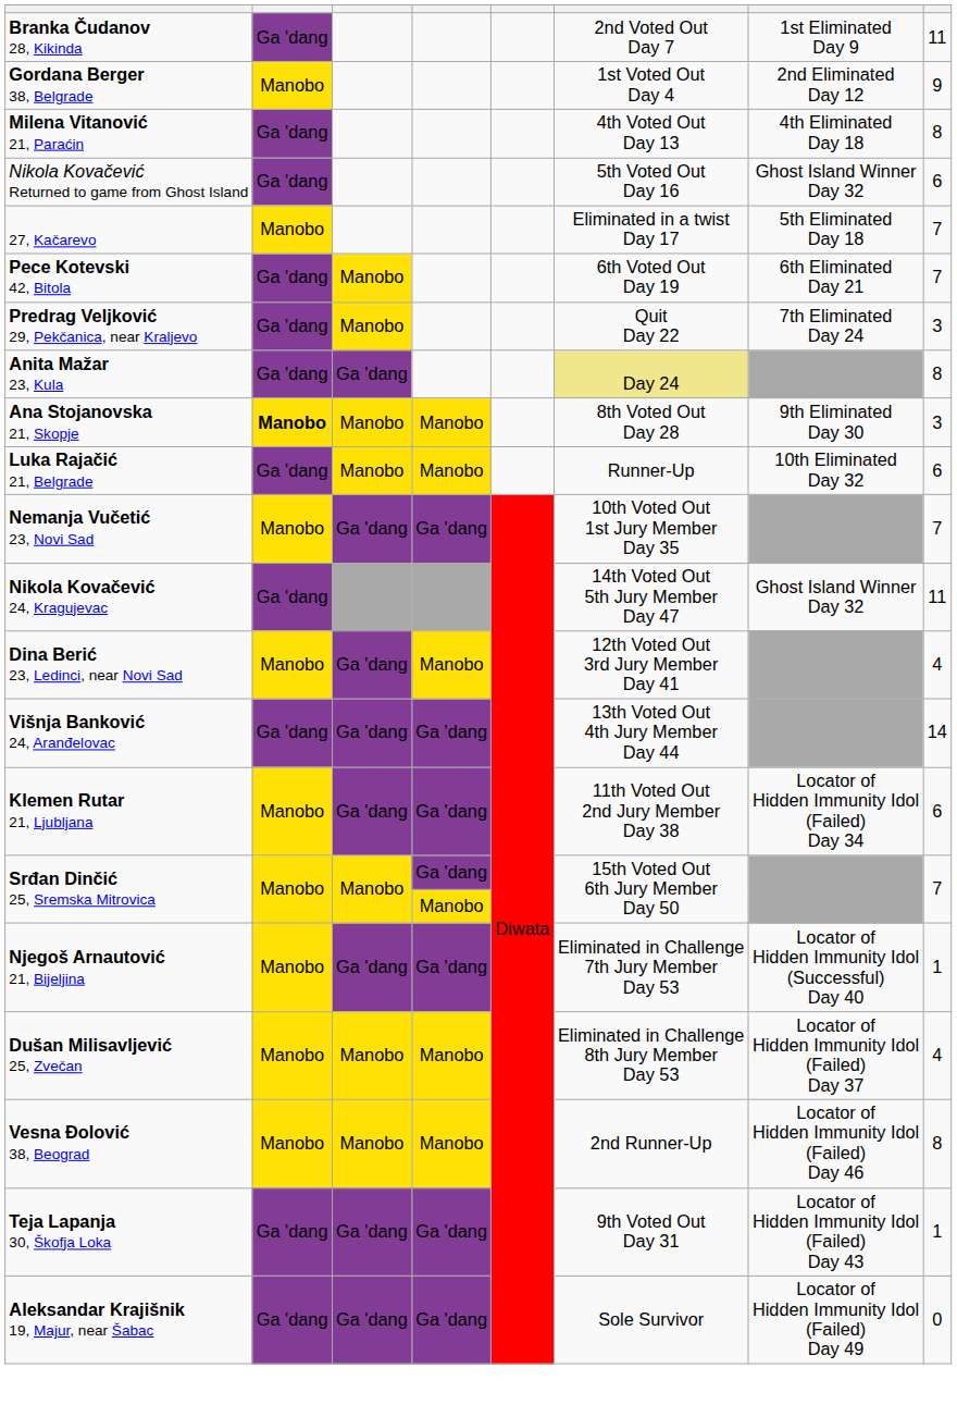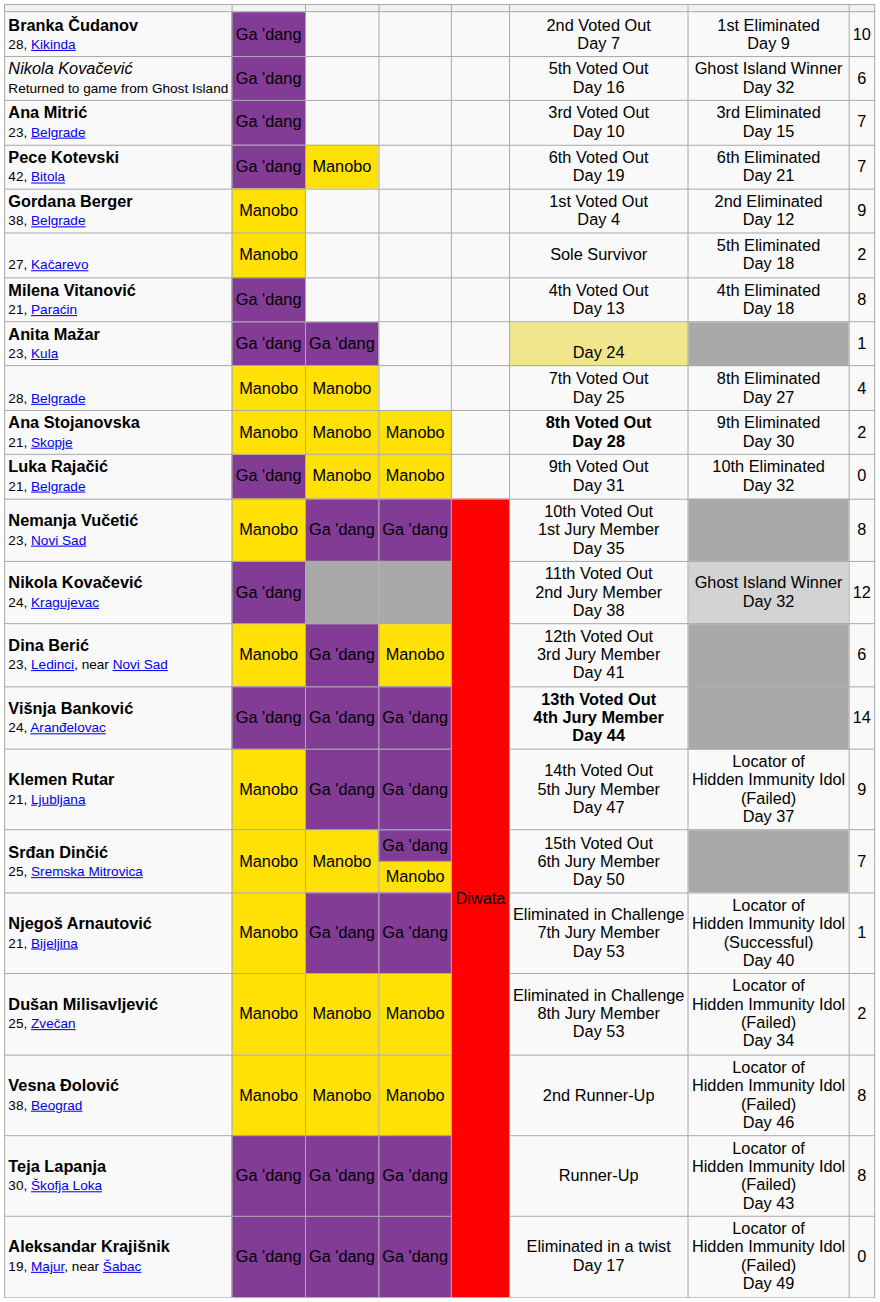Branka Čudanov 28, Kikinda | column 8: 11 -> 10
rows swapped: Gordana Berger 38, Belgrade <-> Nikola Kovačević Returned to game from Ghost Island
+ row: Ana Mitrić 23, Belgrade | Ga 'dang | 3rd Voted Out Day 10 | 3rd Eliminated Day 15 | 7
rows swapped: Milena Vitanović 21, Paraćin <-> Pece Kotevski 42, Bitola
27, Kačarevo | column 6: Eliminated in a twist Day 17 -> Sole Survivor
27, Kačarevo | column 8: 7 -> 2
- row: Predrag Veljković 29, Pekčanica, near Kraljevo | Ga 'dang | Manobo | Quit Day 22 | 7th Eliminated Day 24 | 3
Anita Mažar 23, Kula | column 8: 8 -> 1
+ row: 28, Belgrade | Manobo | Manobo | 7th Voted Out Day 25 | 8th Eliminated Day 27 | 4
Ana Stojanovska 21, Skopje | column 2: bold -> normal
Ana Stojanovska 21, Skopje | column 6: normal -> bold
Ana Stojanovska 21, Skopje | column 8: 3 -> 2
Luka Rajačić 21, Belgrade | column 6: Runner-Up -> 9th Voted Out Day 31
Luka Rajačić 21, Belgrade | column 8: 6 -> 0
Nemanja Vučetić 23, Novi Sad | column 8: 7 -> 8
Nikola Kovačević 24, Kragujevac | column 6: 14th Voted Out 5th Jury Member Day 47 -> 11th Voted Out 2nd Jury Member Day 38
Nikola Kovačević 24, Kragujevac | column 7: no background -> lightgrey background
Nikola Kovačević 24, Kragujevac | column 8: 11 -> 12
Dina Berić 23, Ledinci, near Novi Sad | column 8: 4 -> 6
Višnja Banković 24, Aranđelovac | column 6: normal -> bold
Klemen Rutar 21, Ljubljana | column 6: 11th Voted Out 2nd Jury Member Day 38 -> 14th Voted Out 5th Jury Member Day 47
Klemen Rutar 21, Ljubljana | column 7: Locator of Hidden Immunity Idol (Failed) Day 34 -> Locator of Hidden Immunity Idol (Failed) Day 37
Klemen Rutar 21, Ljubljana | column 8: 6 -> 9
Dušan Milisavljević 25, Zvečan | column 7: Locator of Hidden Immunity Idol (Failed) Day 37 -> Locator of Hidden Immunity Idol (Failed) Day 34
Dušan Milisavljević 25, Zvečan | column 8: 4 -> 2
Teja Lapanja 30, Škofja Loka | column 6: 9th Voted Out Day 31 -> Runner-Up
Teja Lapanja 30, Škofja Loka | column 8: 1 -> 8
Aleksandar Krajišnik 19, Majur, near Šabac | column 6: Sole Survivor -> Eliminated in a twist Day 17
